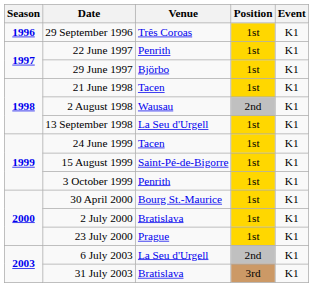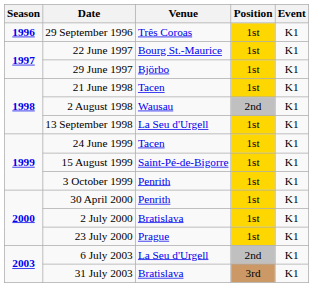22 June 1997 | Venue: Penrith -> Bourg St.-Maurice
30 April 2000 | Venue: Bourg St.-Maurice -> Penrith
